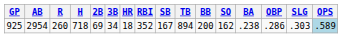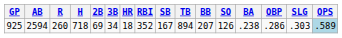925 | AB: 2954 -> 2594
925 | BB: 200 -> 207
925 | SO: 162 -> 126
